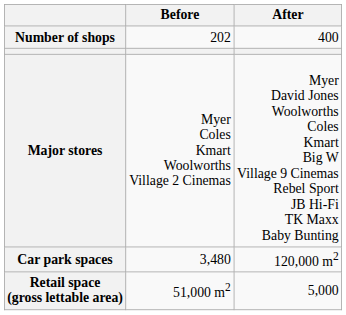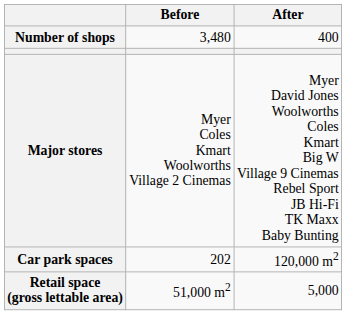Number of shops | Before: 202 -> 3,480
Car park spaces | Before: 3,480 -> 202
